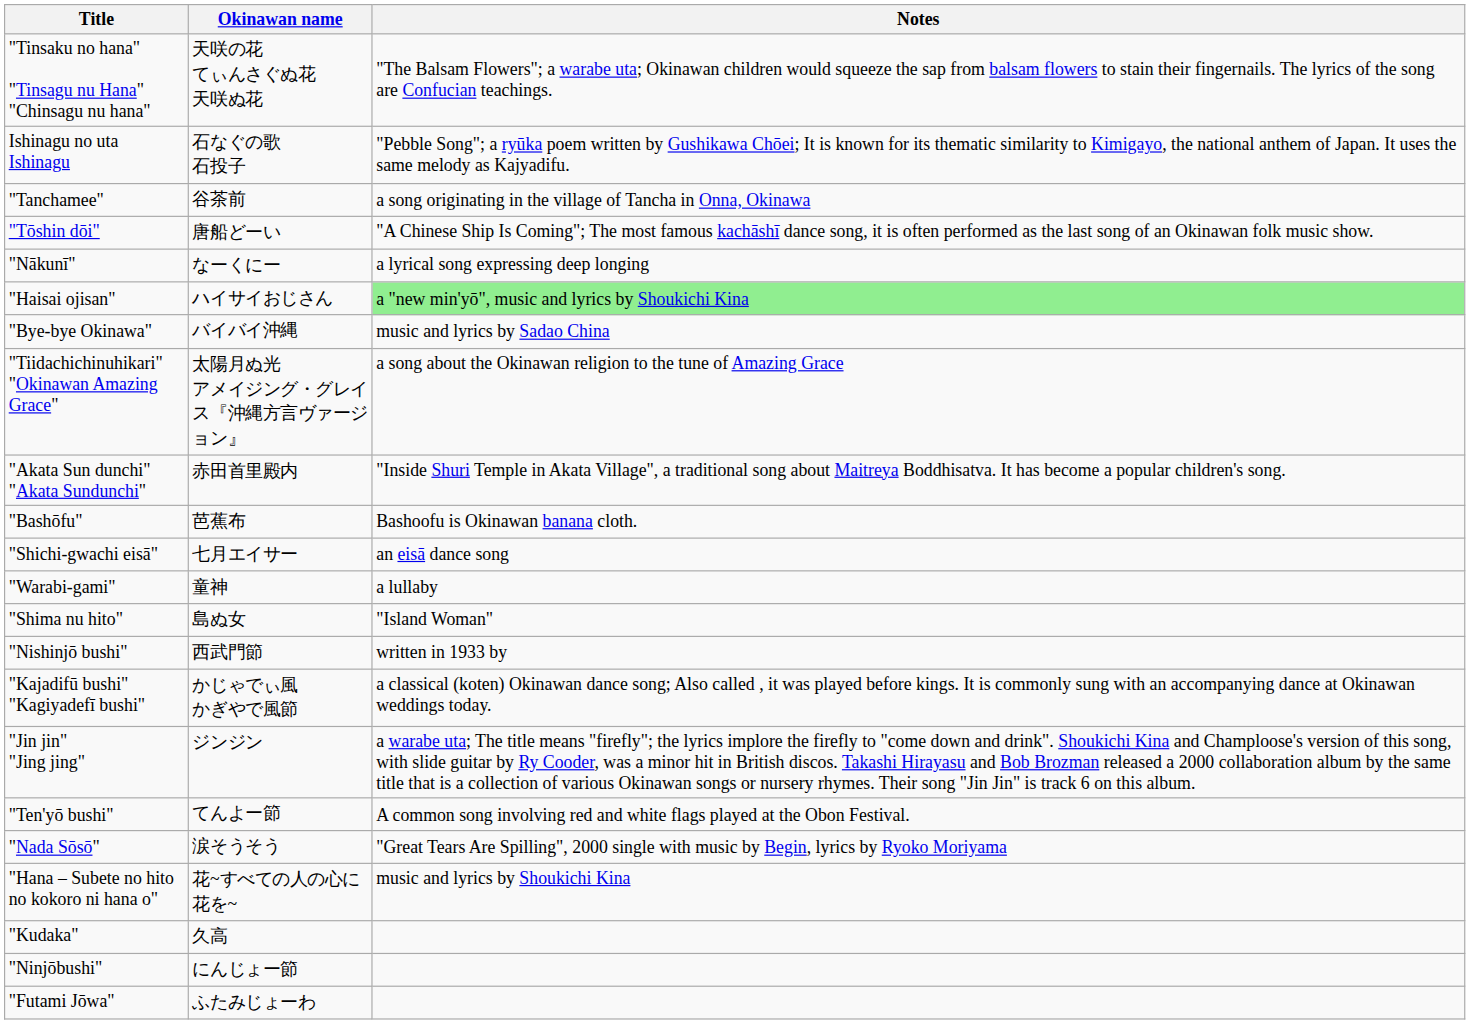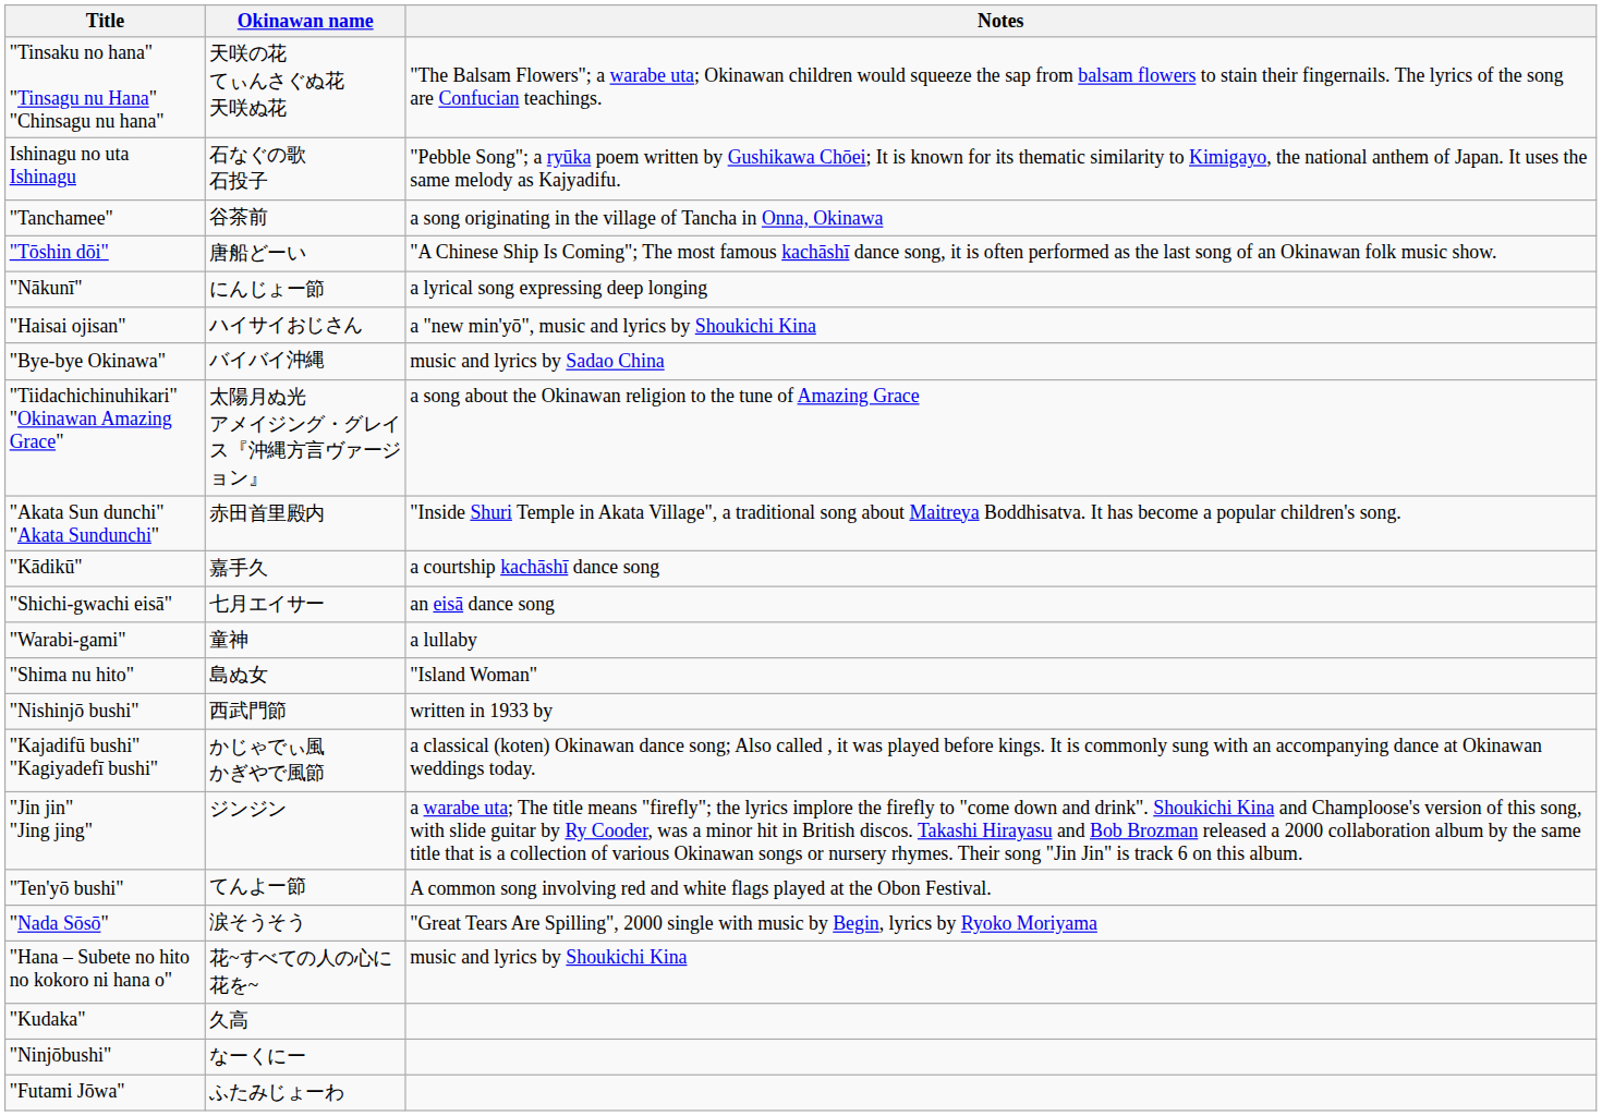"Nākunī" | Okinawan name: なーくにー -> にんじょー節
"Haisai ojisan" | Notes: lightgreen background -> no background
- row: "Bashōfu" | 芭蕉布 | Bashoofu is Okinawan banana cloth.
+ row: "Kādikū" | 嘉手久 | a courtship kachāshī dance song
"Ninjōbushi" | Okinawan name: にんじょー節 -> なーくにー
